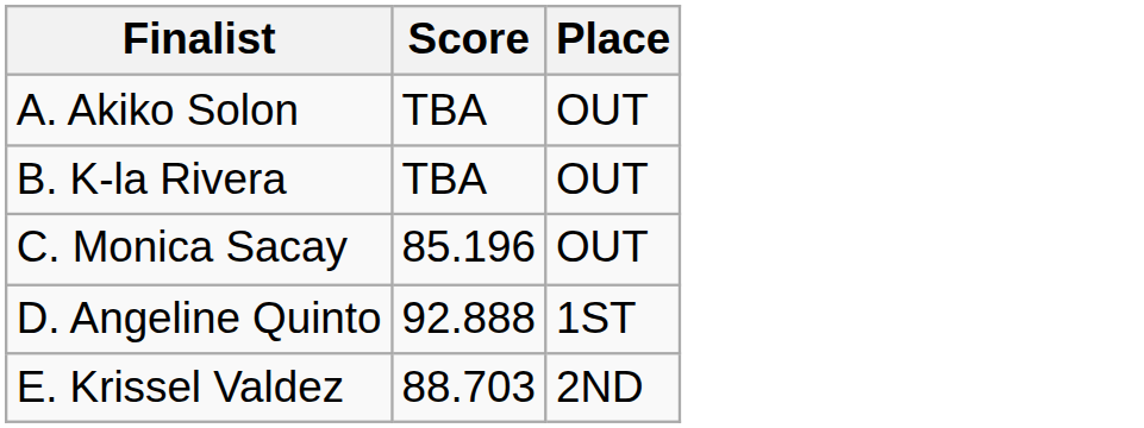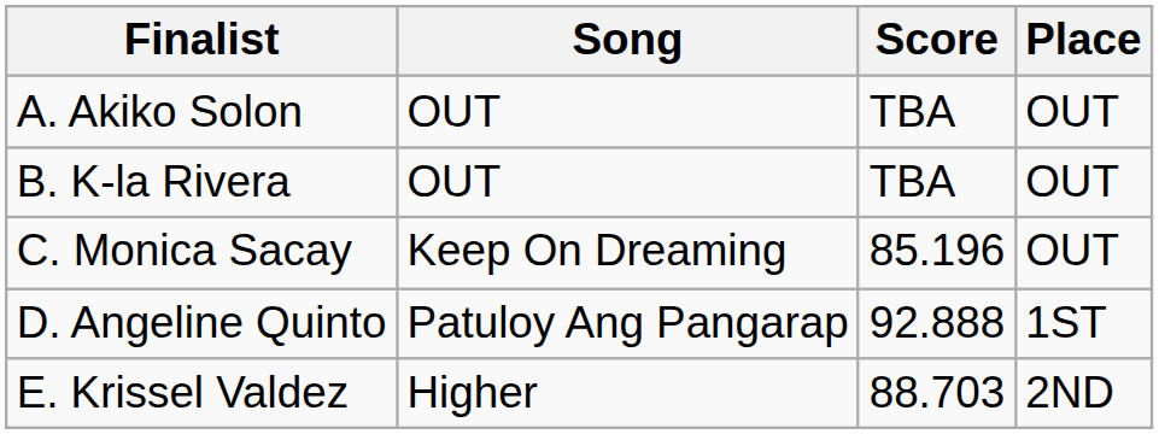+ column: Song | OUT | OUT | Keep On Dreaming | Patuloy Ang Pangarap | Higher
